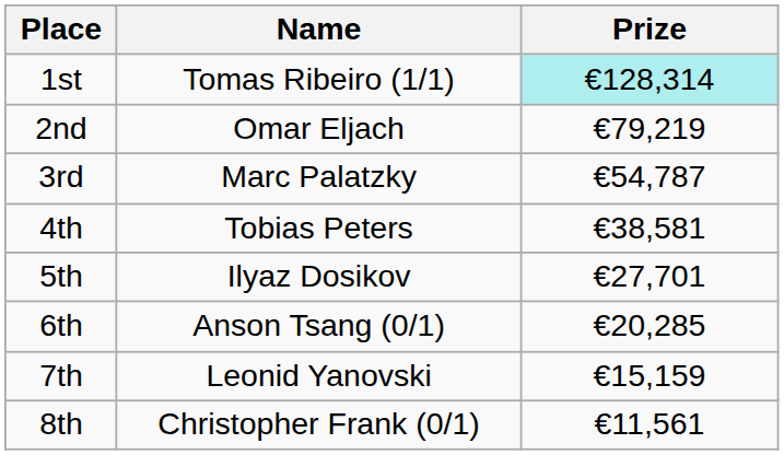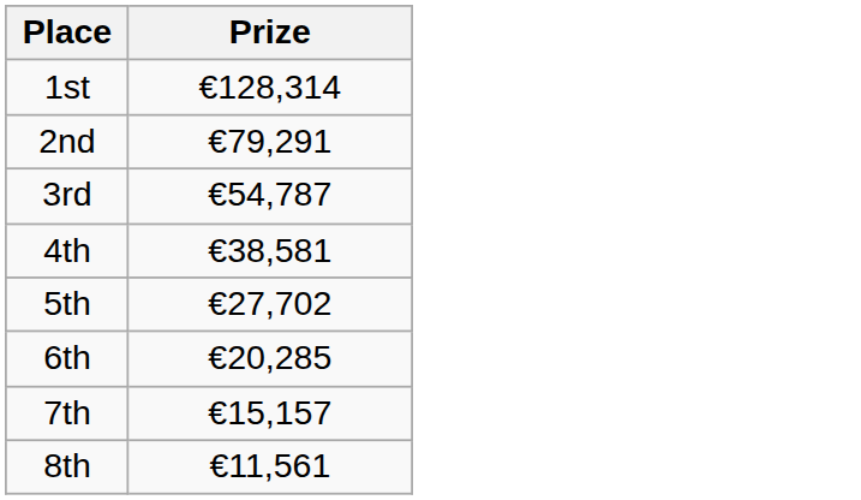- column: Name | Tomas Ribeiro (1/1) | Omar Eljach | Marc Palatzky | Tobias Peters | Ilyaz Dosikov | Anson Tsang (0/1) | Leonid Yanovski | Christopher Frank (0/1)
1st | Prize: paleturquoise background -> no background
2nd | Prize: €79,219 -> €79,291
5th | Prize: €27,701 -> €27,702
7th | Prize: €15,159 -> €15,157
